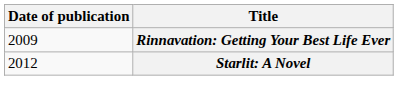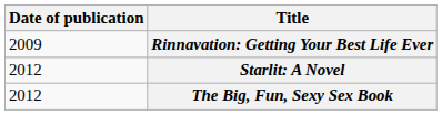+ row: 2012 | The Big, Fun, Sexy Sex Book
